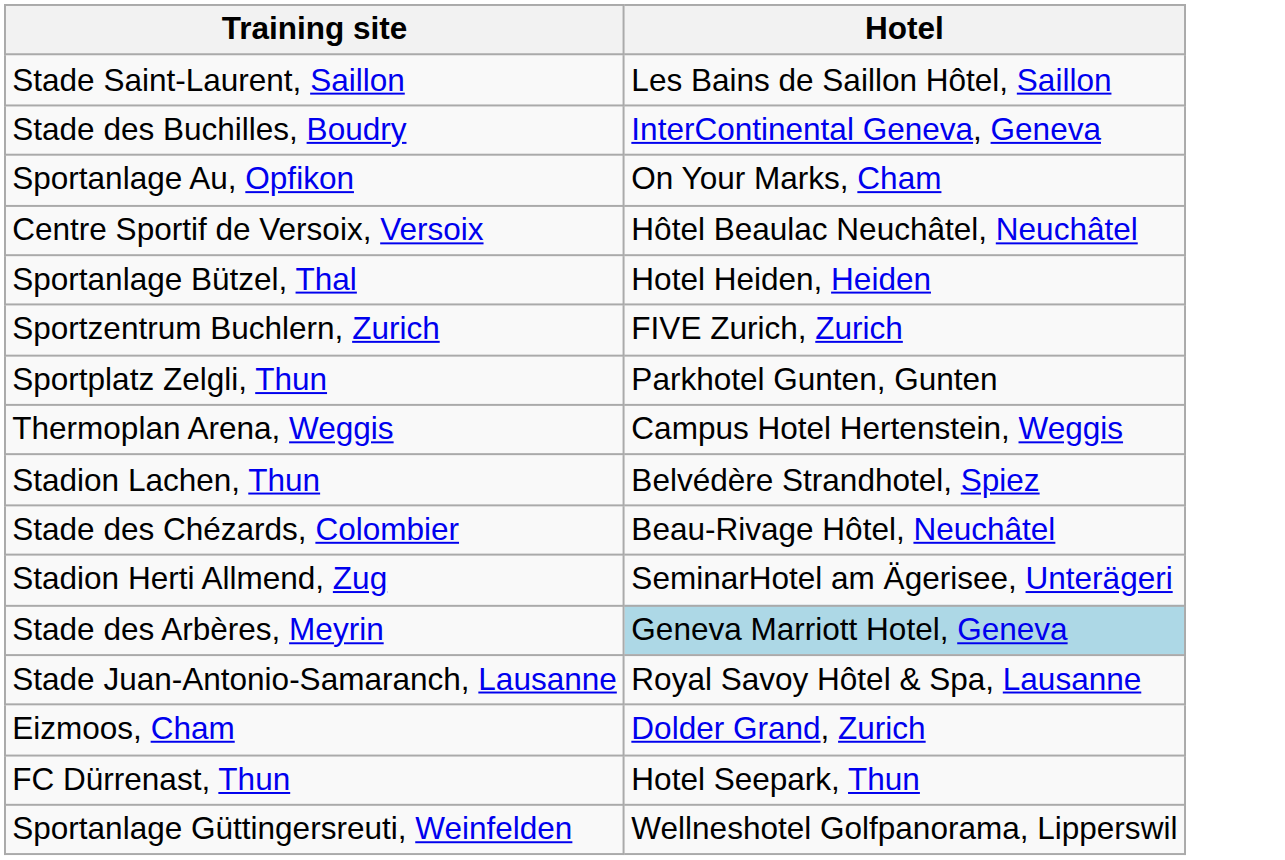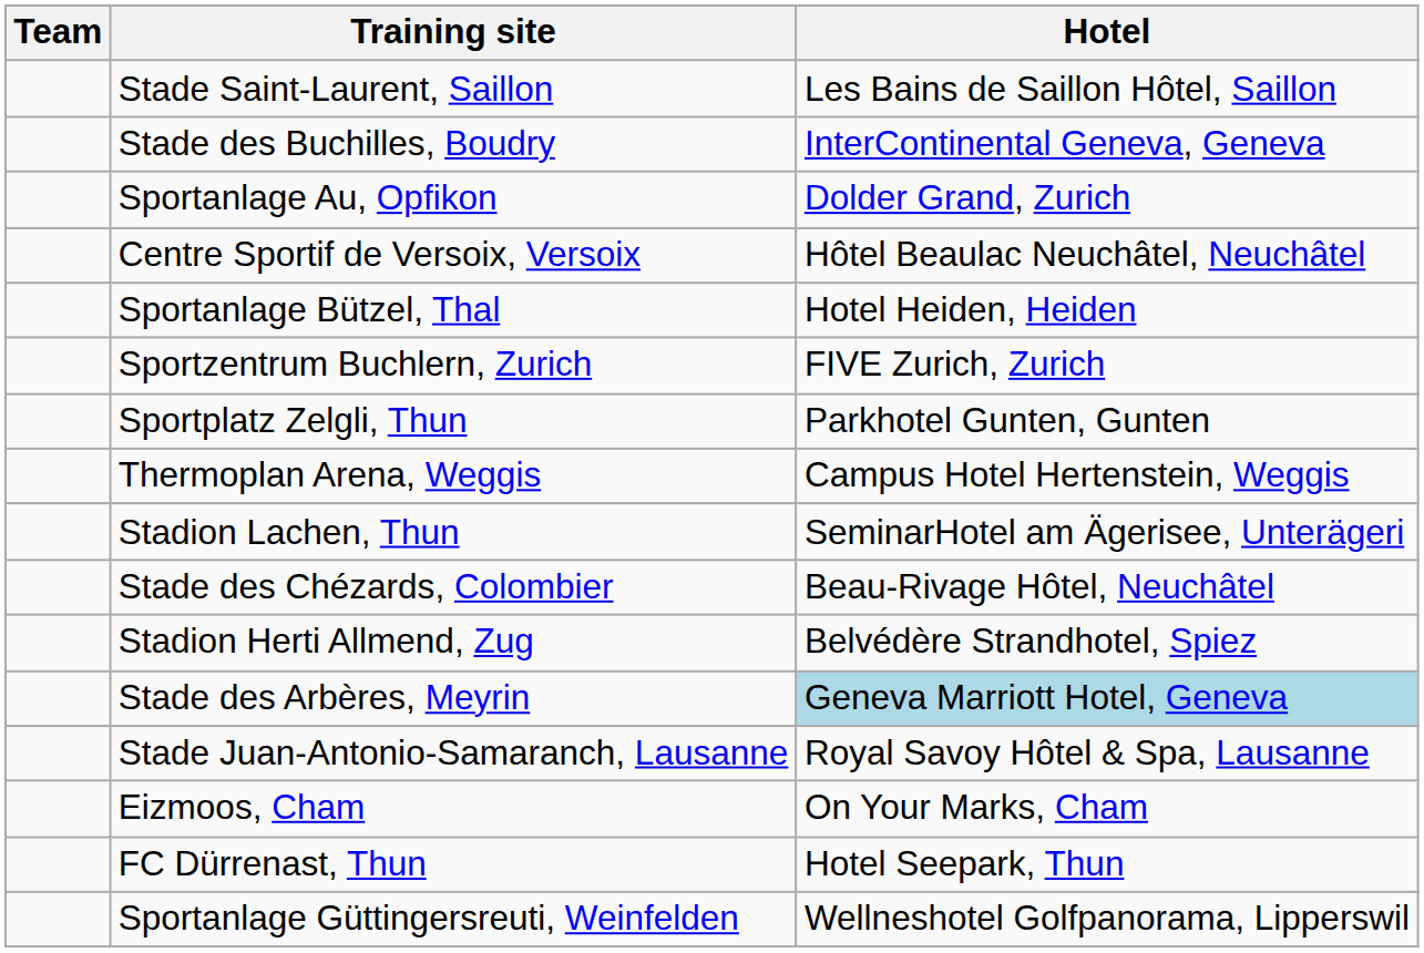+ column: Team
Sportanlage Au, Opfikon | Hotel: On Your Marks, Cham -> Dolder Grand, Zurich
Stadion Lachen, Thun | Hotel: Belvédère Strandhotel, Spiez -> SeminarHotel am Ägerisee, Unterägeri
Stadion Herti Allmend, Zug | Hotel: SeminarHotel am Ägerisee, Unterägeri -> Belvédère Strandhotel, Spiez
Eizmoos, Cham | Hotel: Dolder Grand, Zurich -> On Your Marks, Cham
